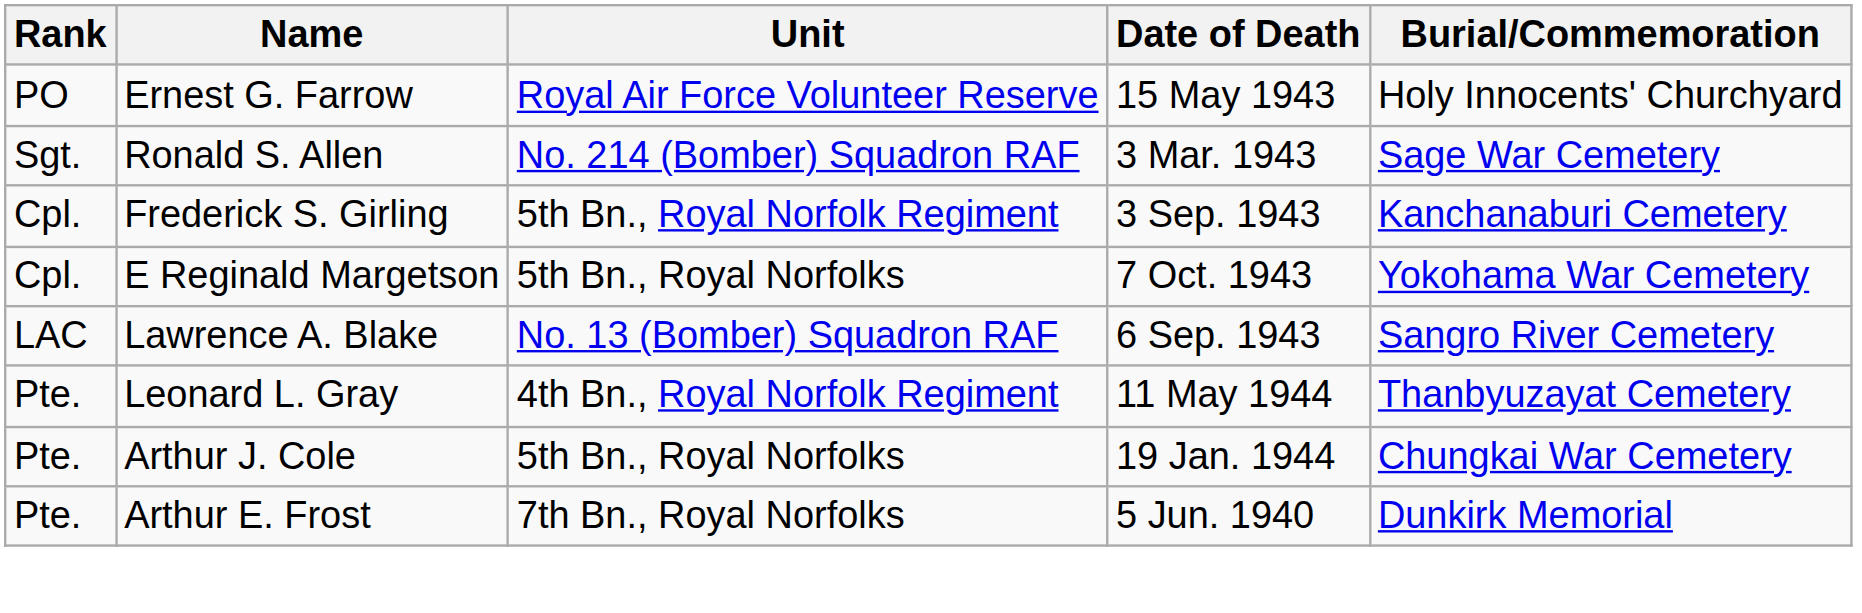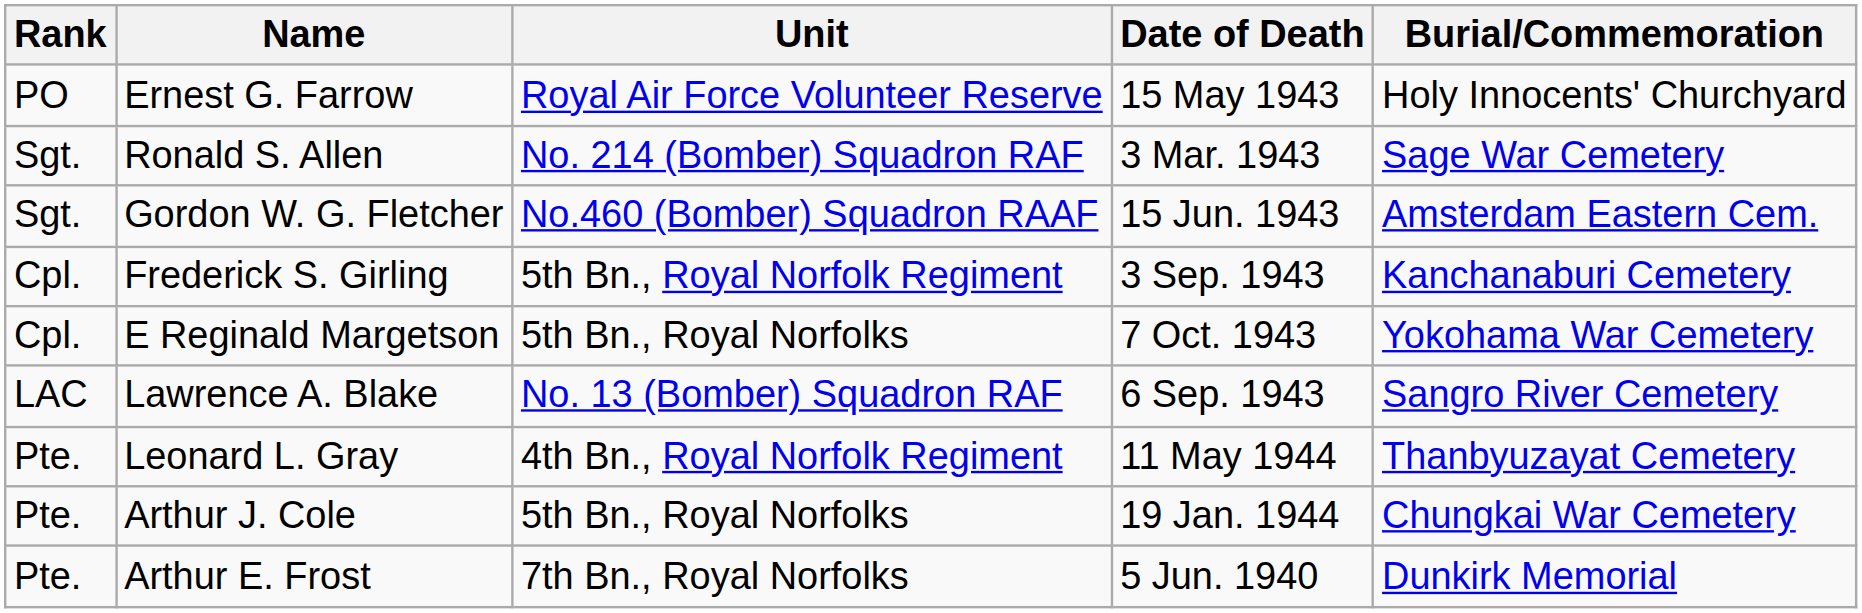+ row: Sgt. | Gordon W. G. Fletcher | No.460 (Bomber) Squadron RAAF | 15 Jun. 1943 | Amsterdam Eastern Cem.
